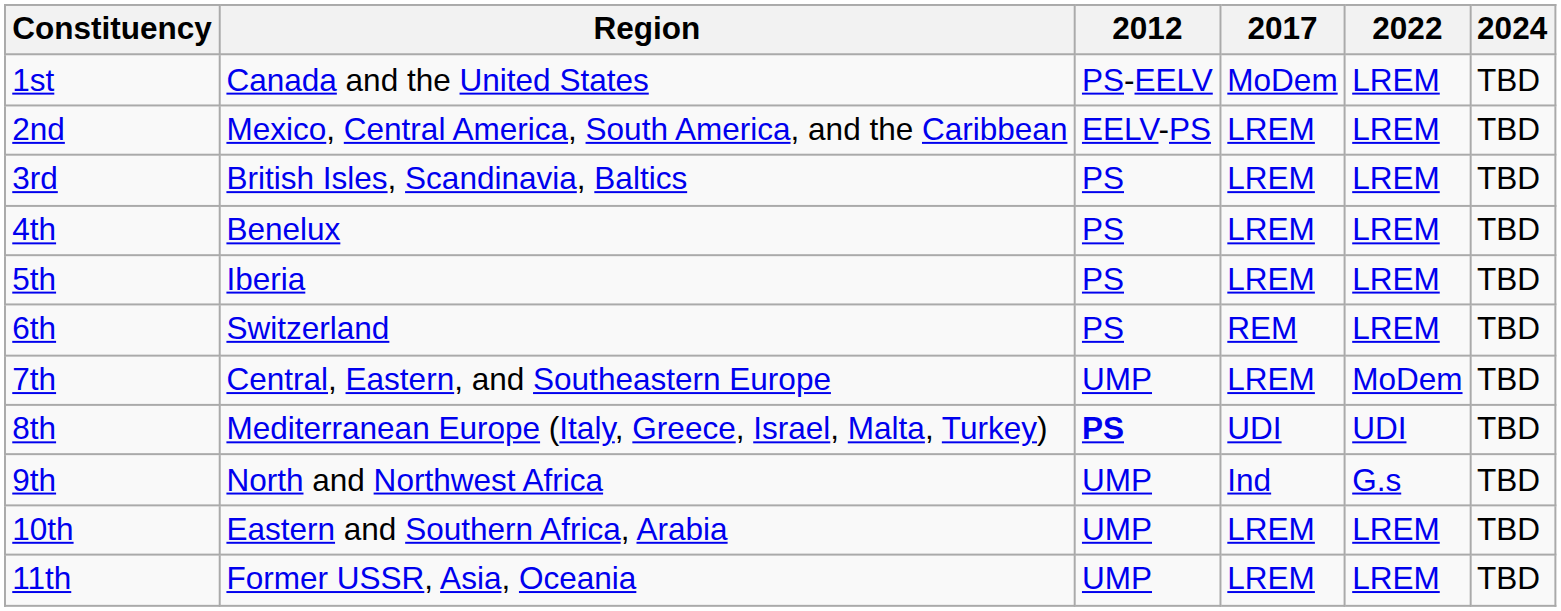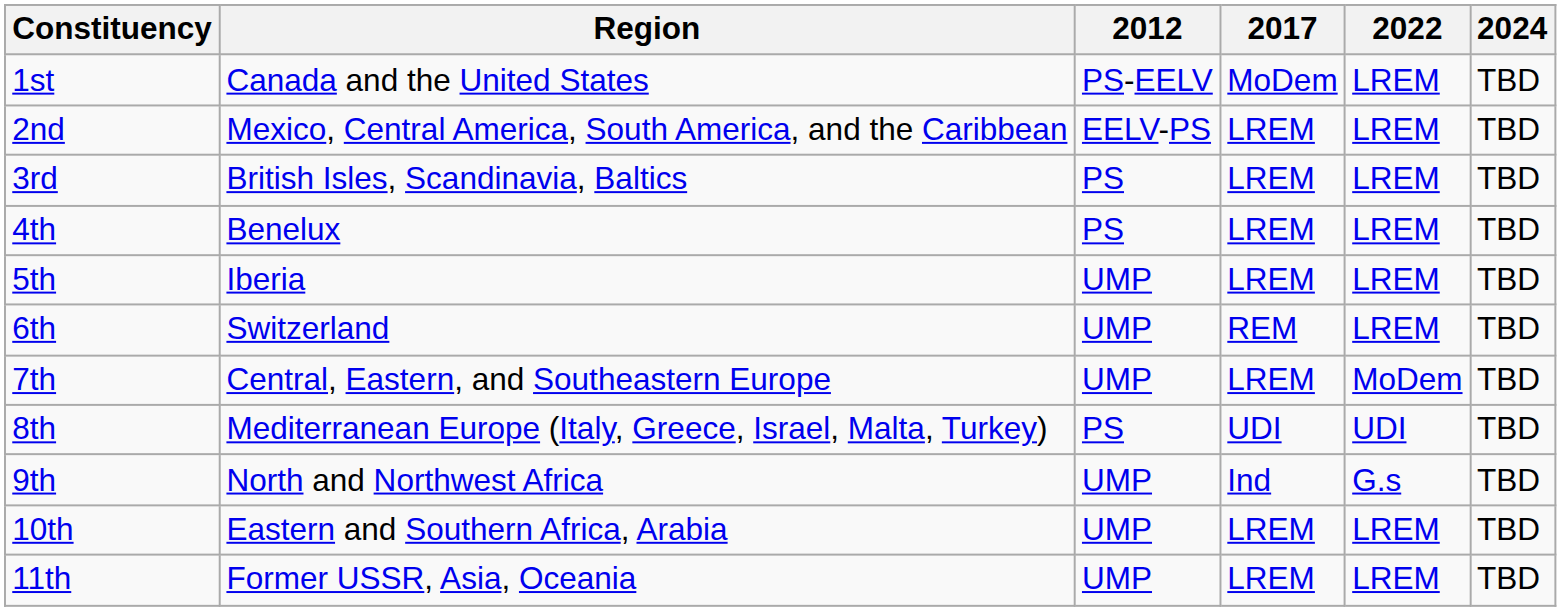5th | 2012: PS -> UMP
6th | 2012: PS -> UMP
8th | 2012: bold -> normal
